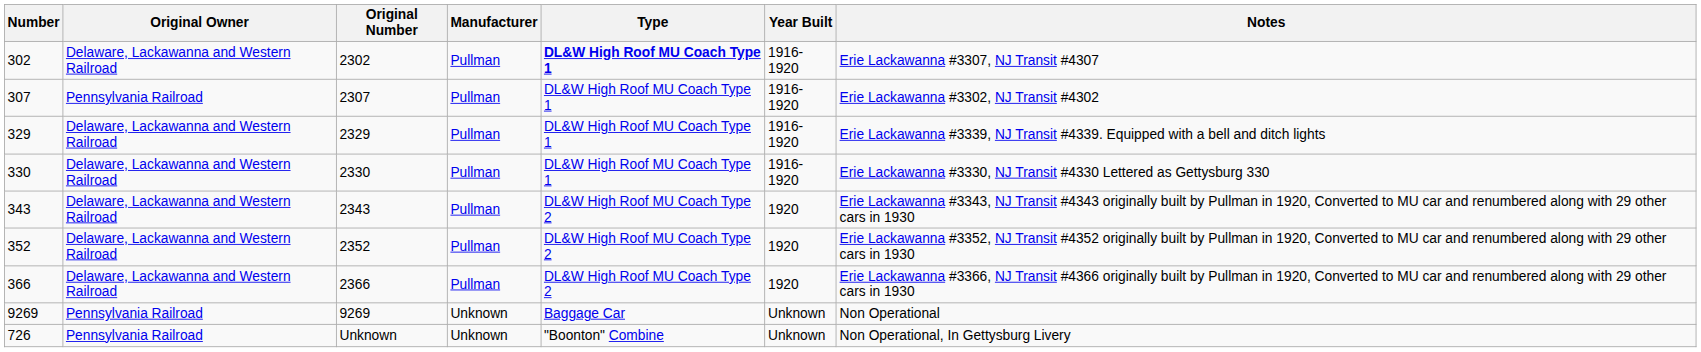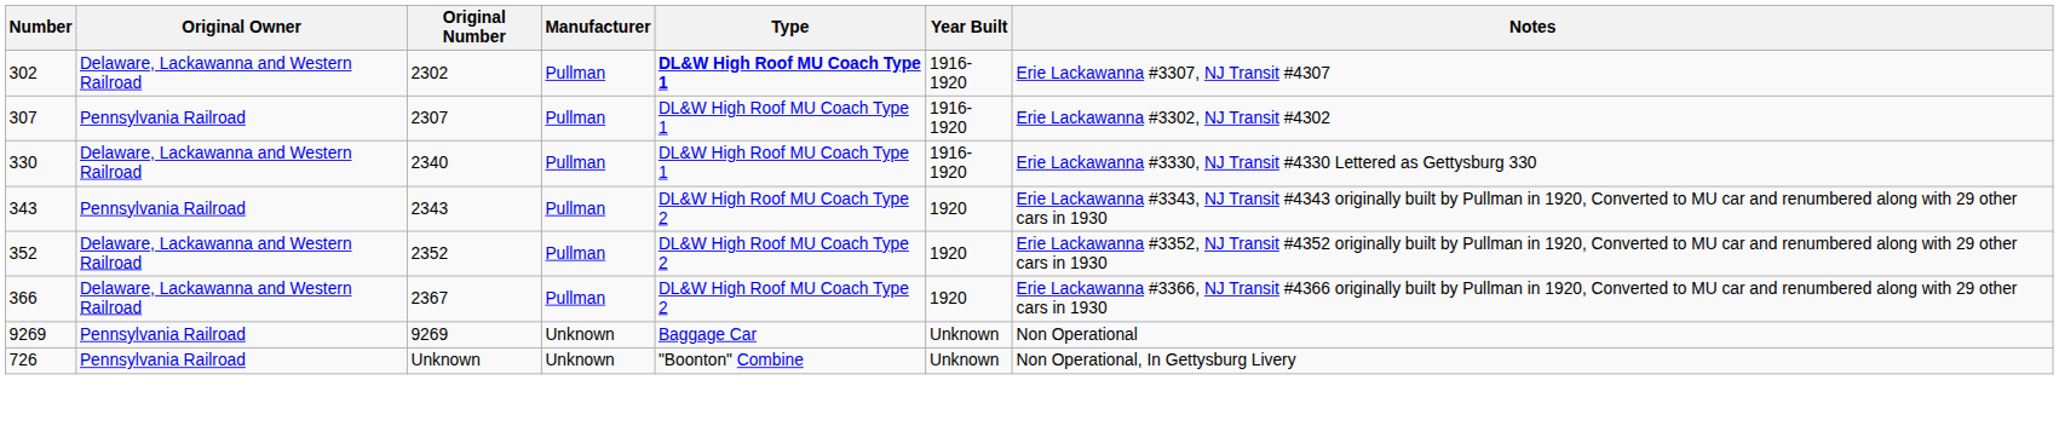- row: 329 | Delaware, Lackawanna and Western Railroad | 2329 | Pullman | DL&W High Roof MU Coach Type 1 | 1916-1920 | Erie Lackawanna #3339, NJ Transit #4339. Equipped with a bell and ditch lights
330 | Original Number: 2330 -> 2340
343 | Original Owner: Delaware, Lackawanna and Western Railroad -> Pennsylvania Railroad
366 | Original Number: 2366 -> 2367
